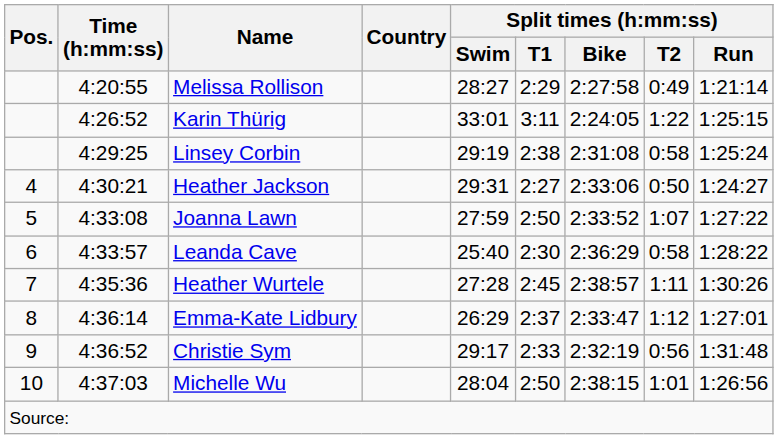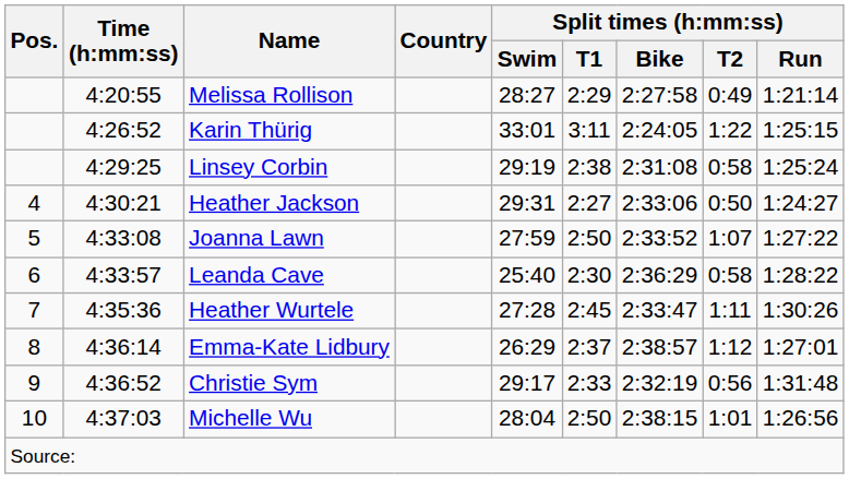Heather Wurtele | Split times (h:mm:ss) / Bike: 2:38:57 -> 2:33:47
Emma-Kate Lidbury | Split times (h:mm:ss) / Bike: 2:33:47 -> 2:38:57
